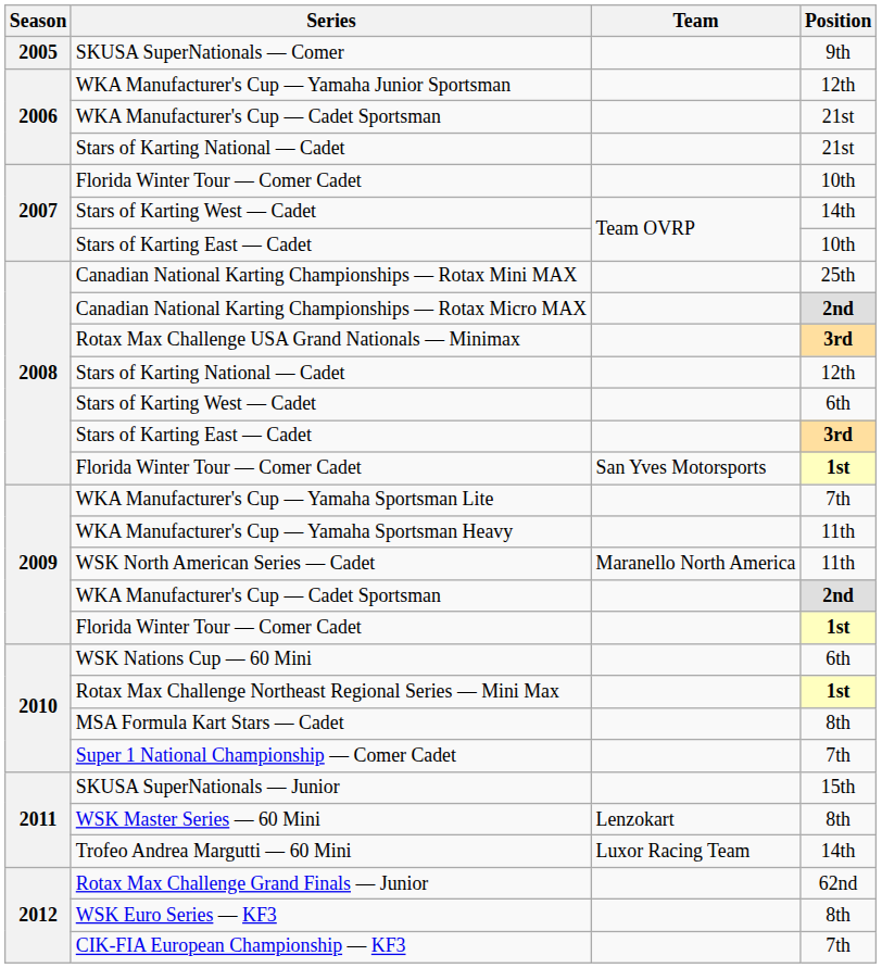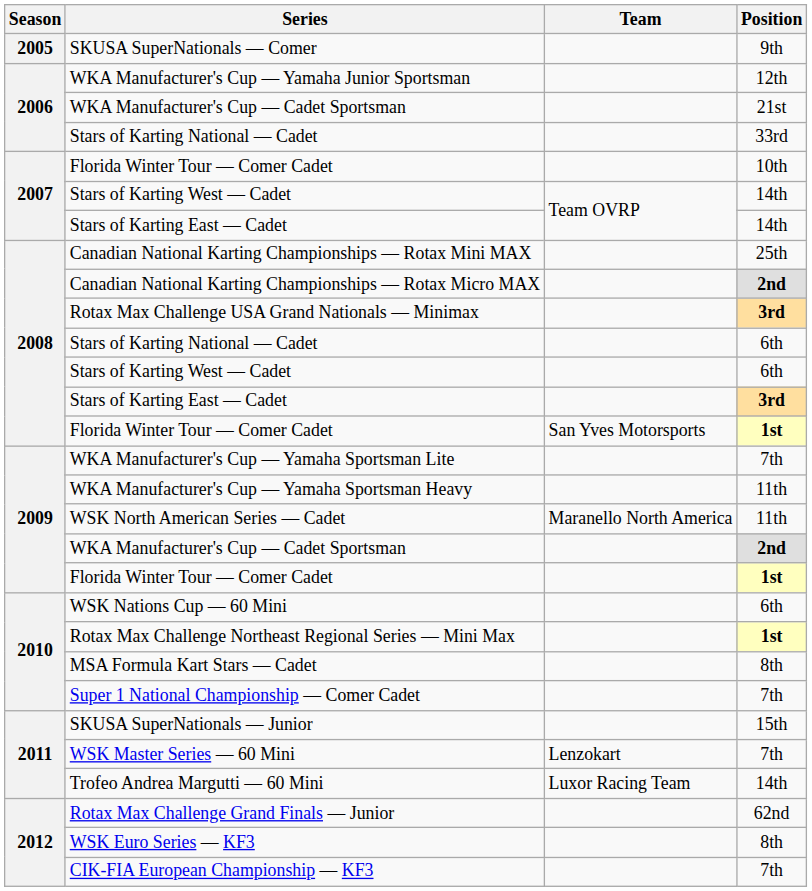2006 / Stars of Karting National — Cadet | Position: 21st -> 33rd
2007 / Stars of Karting East — Cadet | Position: 10th -> 14th
2008 / Stars of Karting National — Cadet | Position: 12th -> 6th
WSK Master Series — 60 Mini | Position: 8th -> 7th
